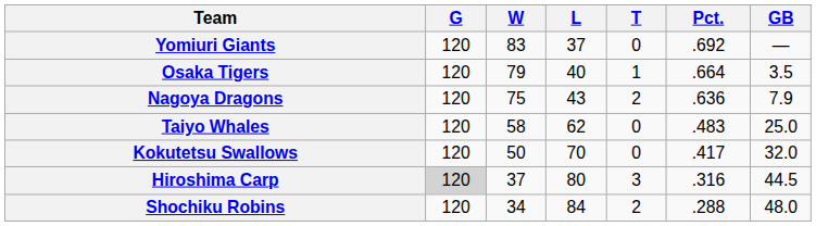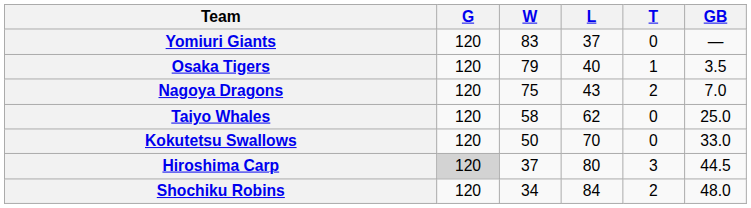- column: Pct. | .692 | .664 | .636 | .483 | .417 | .316 | .288
Nagoya Dragons | GB: 7.9 -> 7.0
Kokutetsu Swallows | GB: 32.0 -> 33.0
